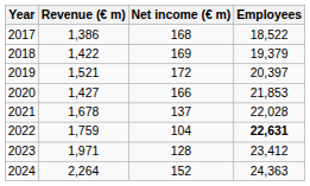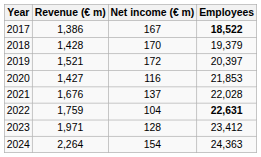2017 | Net income (€ m): 168 -> 167
2017 | Employees: normal -> bold
2018 | Revenue (€ m): 1,422 -> 1,428
2018 | Net income (€ m): 169 -> 170
2020 | Net income (€ m): 166 -> 116
2021 | Revenue (€ m): 1,678 -> 1,676
2024 | Net income (€ m): 152 -> 154
